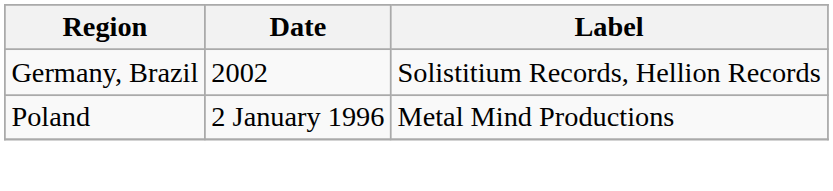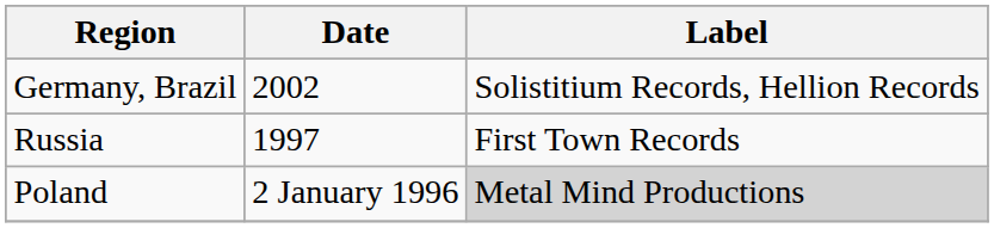+ row: Russia | 1997 | First Town Records
Poland | Label: no background -> lightgrey background
